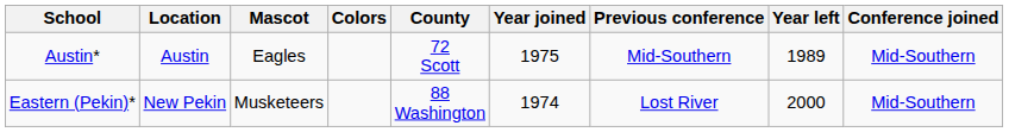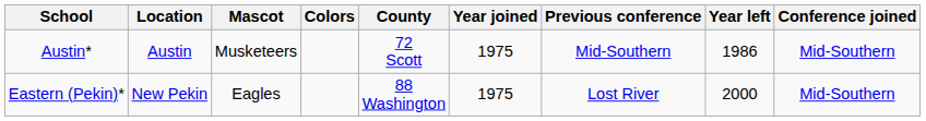Austin* | Mascot: Eagles -> Musketeers
Austin* | Year left: 1989 -> 1986
Eastern (Pekin)* | Mascot: Musketeers -> Eagles
Eastern (Pekin)* | Year joined: 1974 -> 1975
